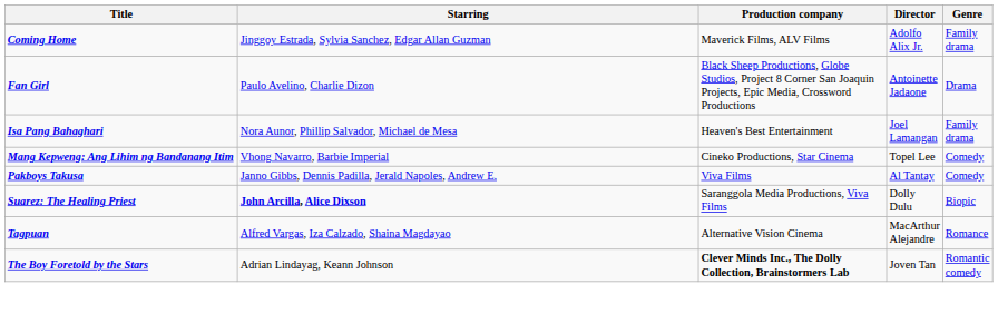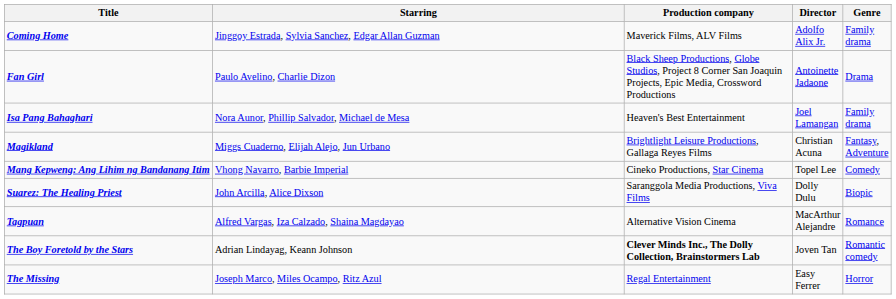+ row: Magikland | Miggs Cuaderno, Elijah Alejo, Jun Urbano | Brightlight Leisure Productions, Gallaga Reyes Films | Christian Acuna | Fantasy, Adventure
- row: Pakboys Takusa | Janno Gibbs, Dennis Padilla, Jerald Napoles, Andrew E. | Viva Films | Al Tantay | Comedy
Suarez: The Healing Priest | Starring: bold -> normal
+ row: The Missing | Joseph Marco, Miles Ocampo, Ritz Azul | Regal Entertainment | Easy Ferrer | Horror
